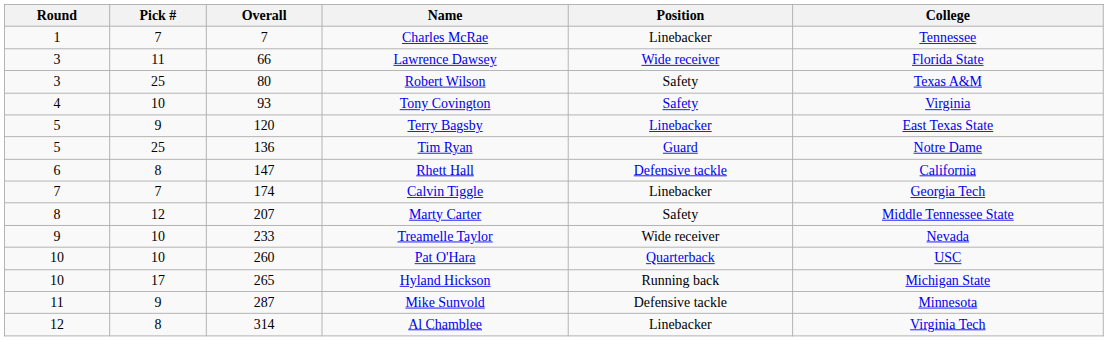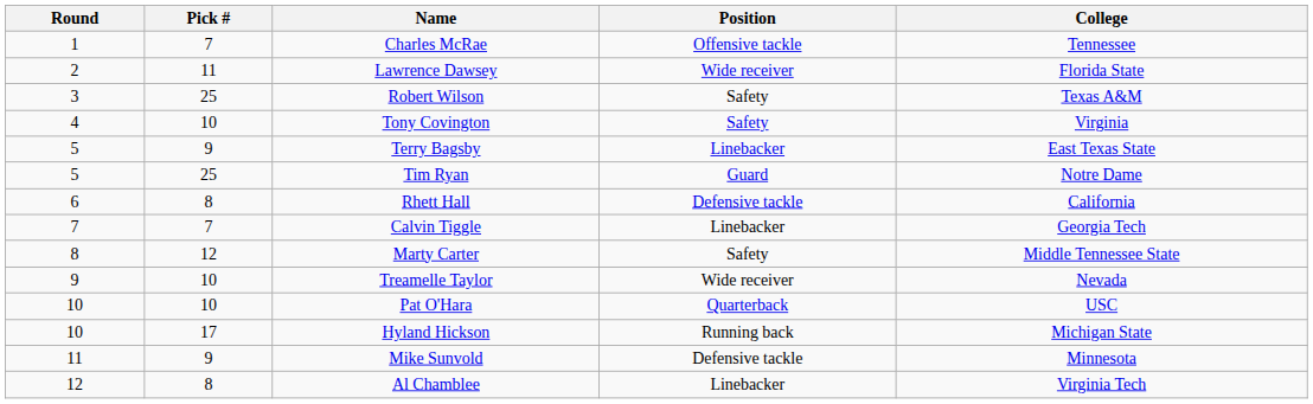- column: Overall | 7 | 66 | 80 | 93 | 120 | 136 | 147 | 174 | 207 | 233 | 260 | 265 | 287 | 314
Charles McRae | Position: Linebacker -> Offensive tackle
Lawrence Dawsey | Round: 3 -> 2
